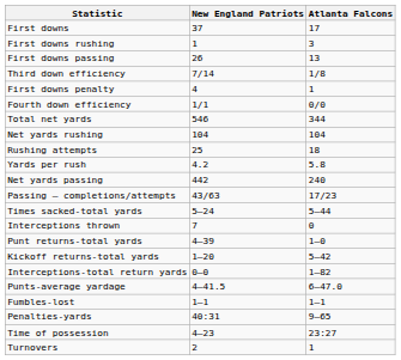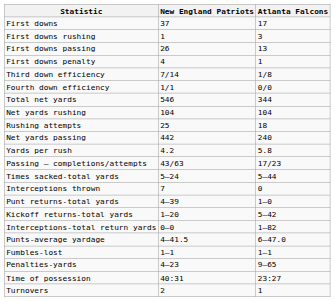rows swapped: First downs penalty <-> Third down efficiency
rows swapped: Yards per rush <-> Net yards passing
Penalties-yards | New England Patriots: 40:31 -> 4–23
Time of possession | New England Patriots: 4–23 -> 40:31
